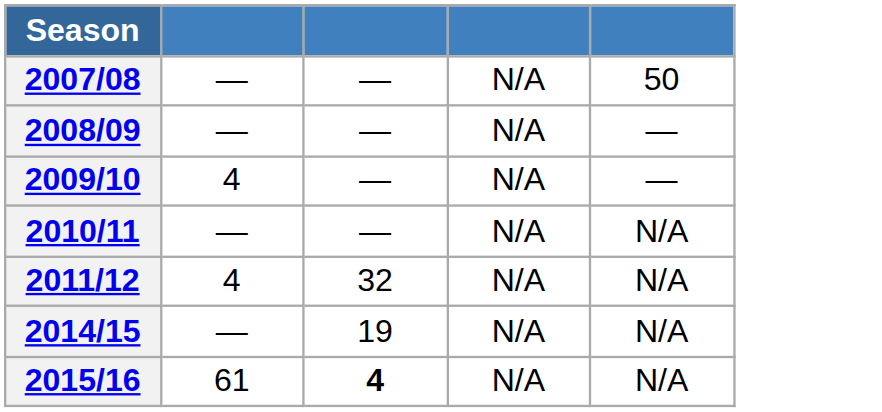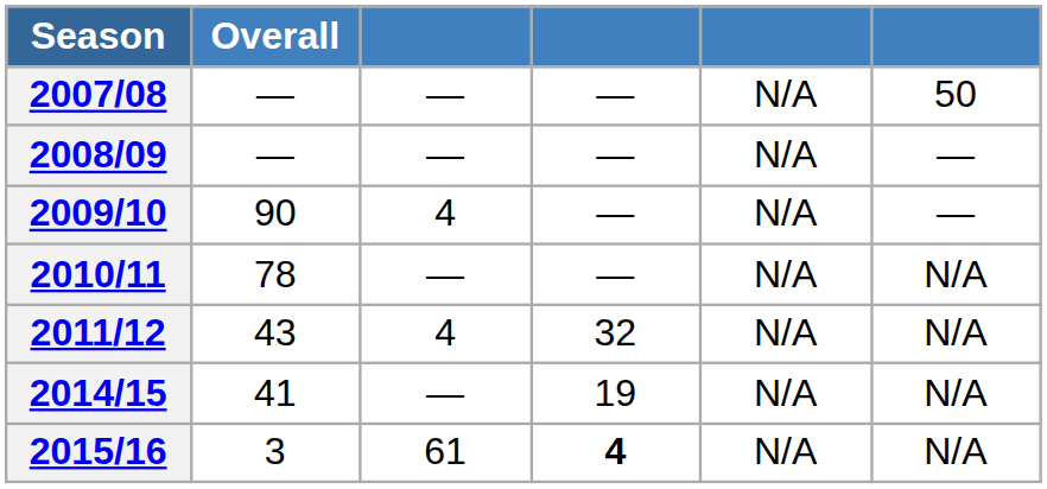+ column: Overall | — | — | 90 | 78 | 43 | 41 | 3
